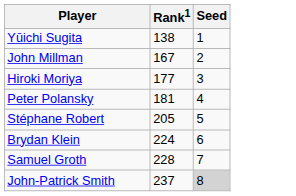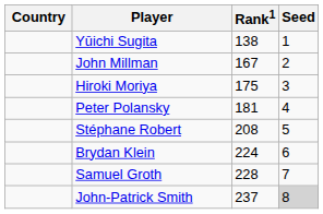+ column: Country
Hiroki Moriya | Rank1: 177 -> 175
Stéphane Robert | Rank1: 205 -> 208
